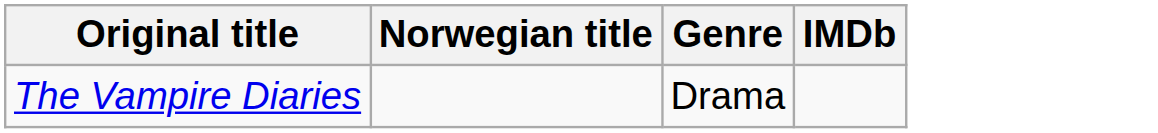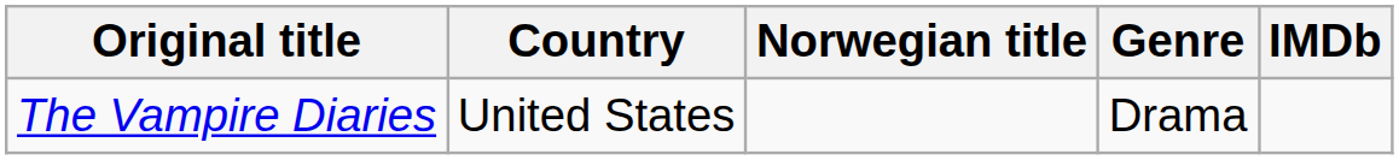+ column: Country | United States
